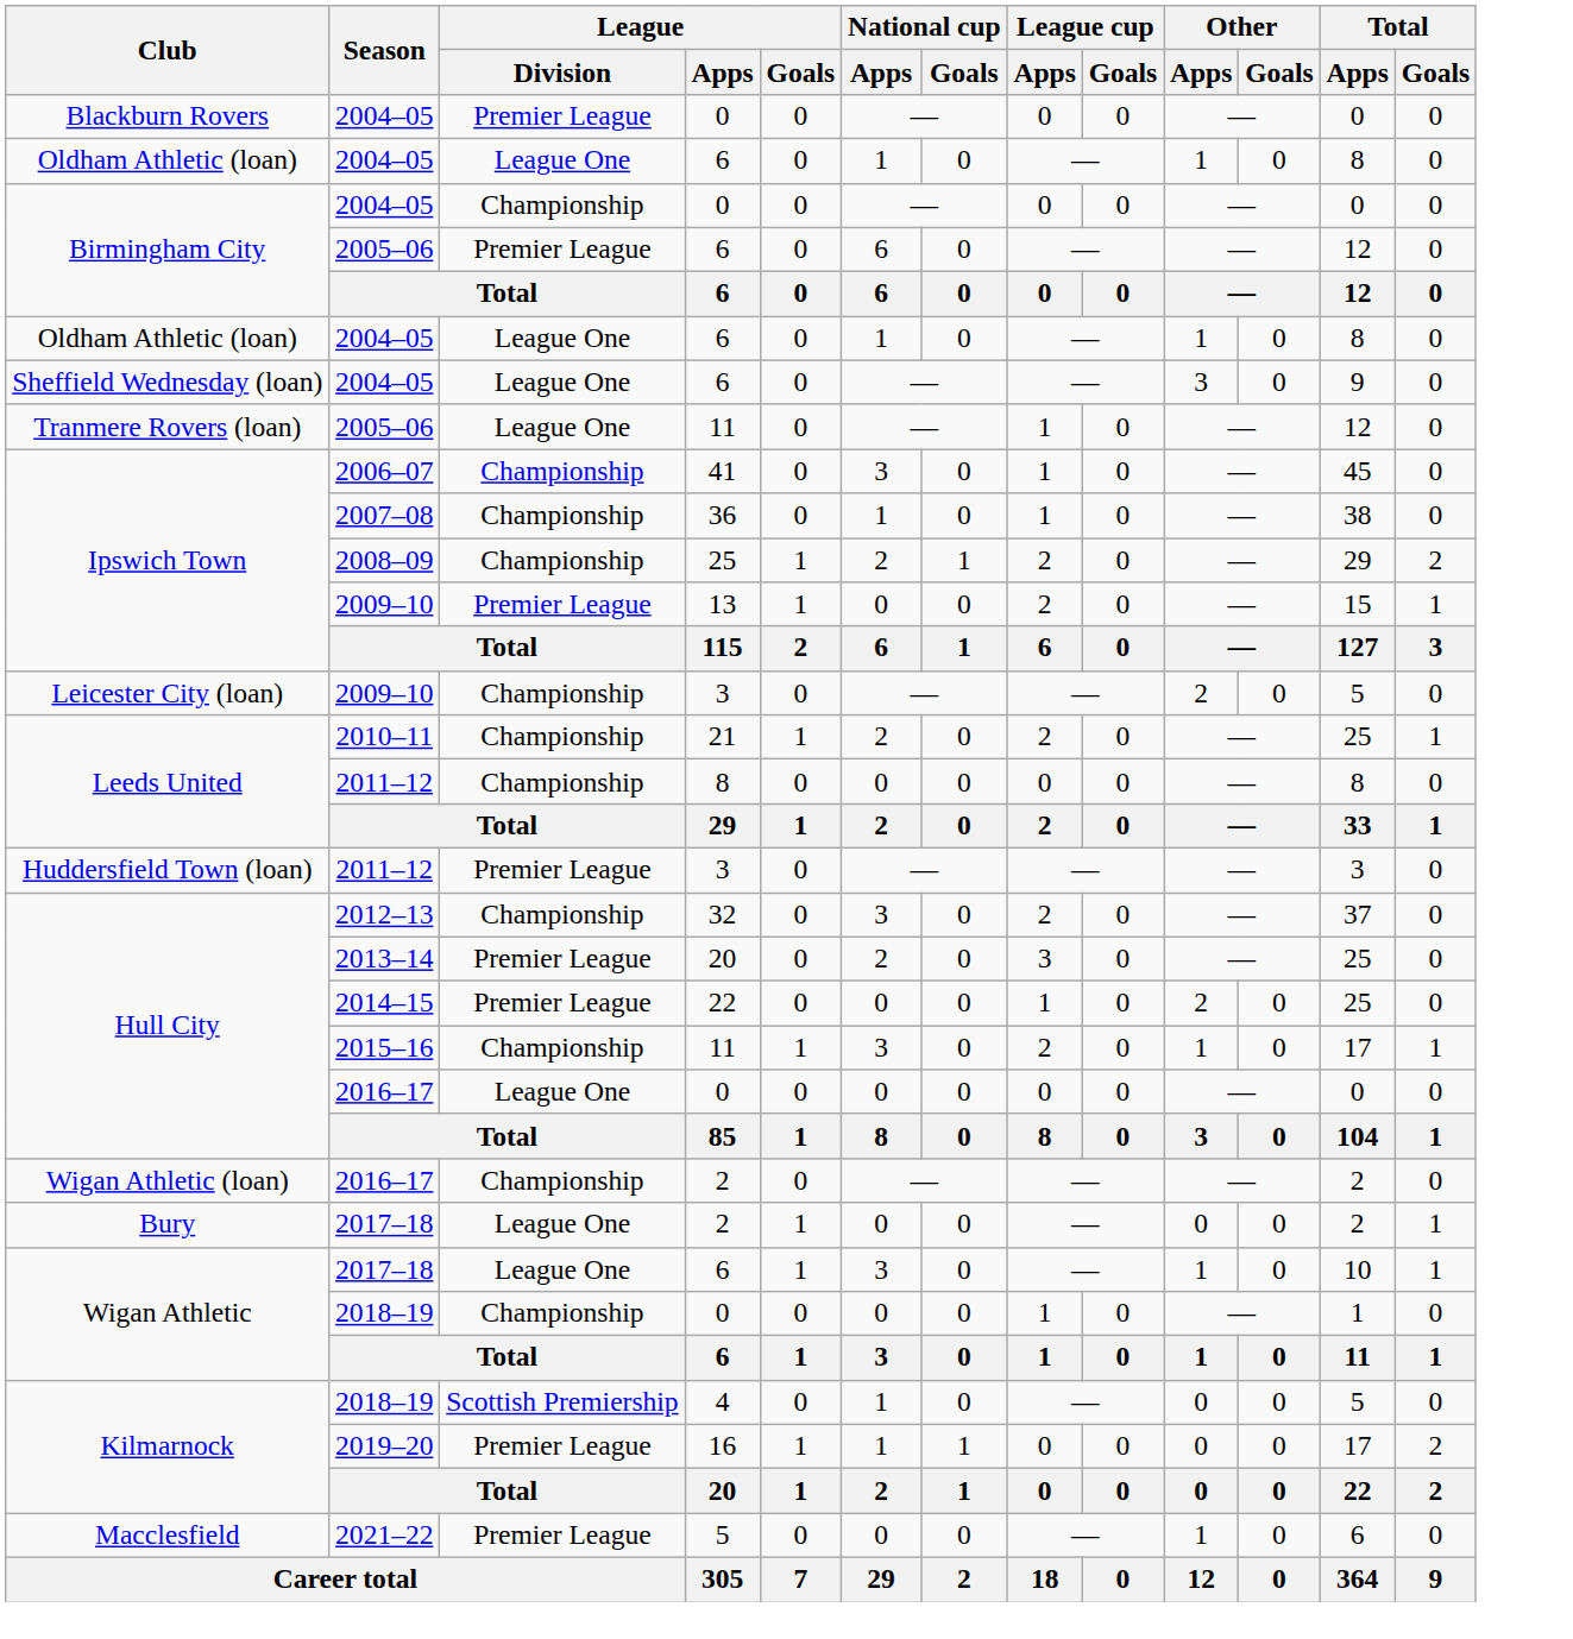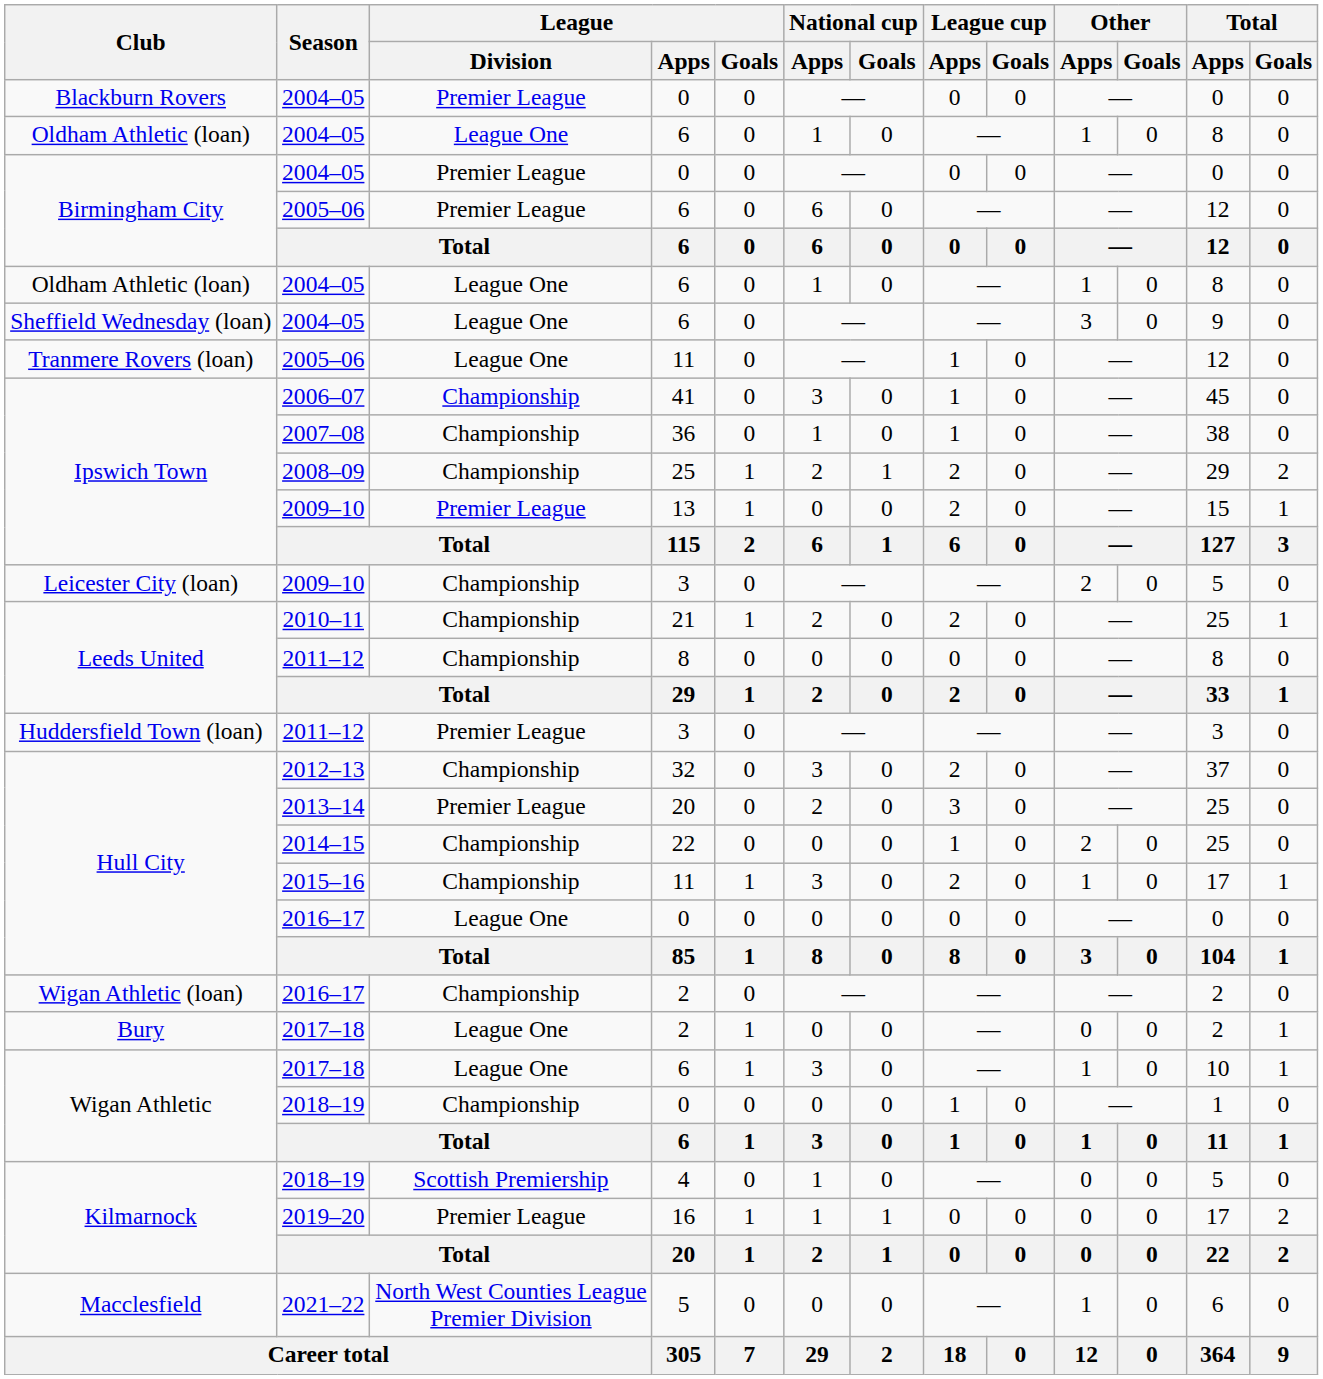Birmingham City / 2004–05 | League / Division: Championship -> Premier League
2014–15 | League / Division: Premier League -> Championship
2021–22 | League / Division: Premier League -> North West Counties League Premier Division
